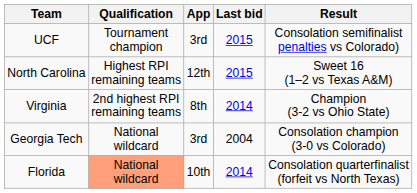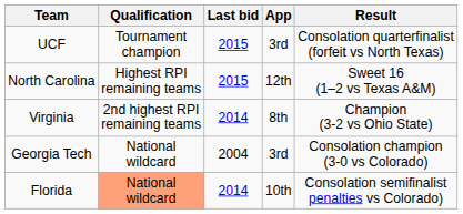columns swapped: App <-> Last bid
UCF | Result: Consolation semifinalist penalties vs Colorado) -> Consolation quarterfinalist (forfeit vs North Texas)
Florida | Result: Consolation quarterfinalist (forfeit vs North Texas) -> Consolation semifinalist penalties vs Colorado)
